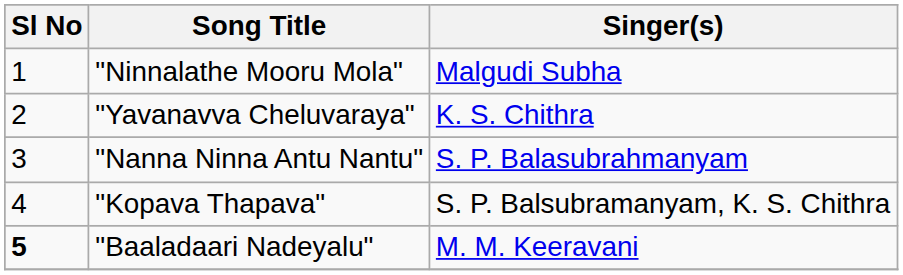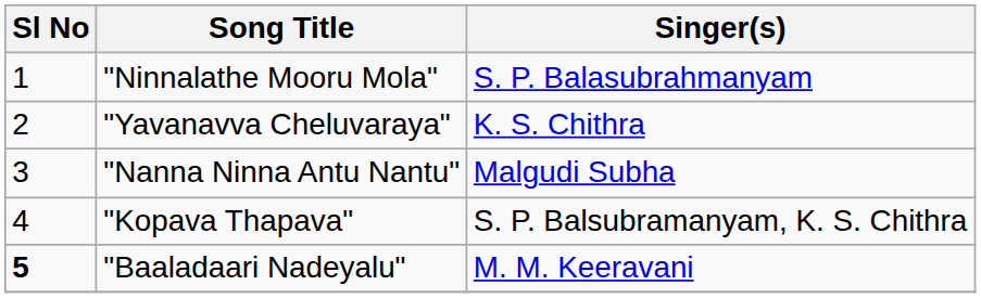"Ninnalathe Mooru Mola" | Singer(s): Malgudi Subha -> S. P. Balasubrahmanyam
"Nanna Ninna Antu Nantu" | Singer(s): S. P. Balasubrahmanyam -> Malgudi Subha
